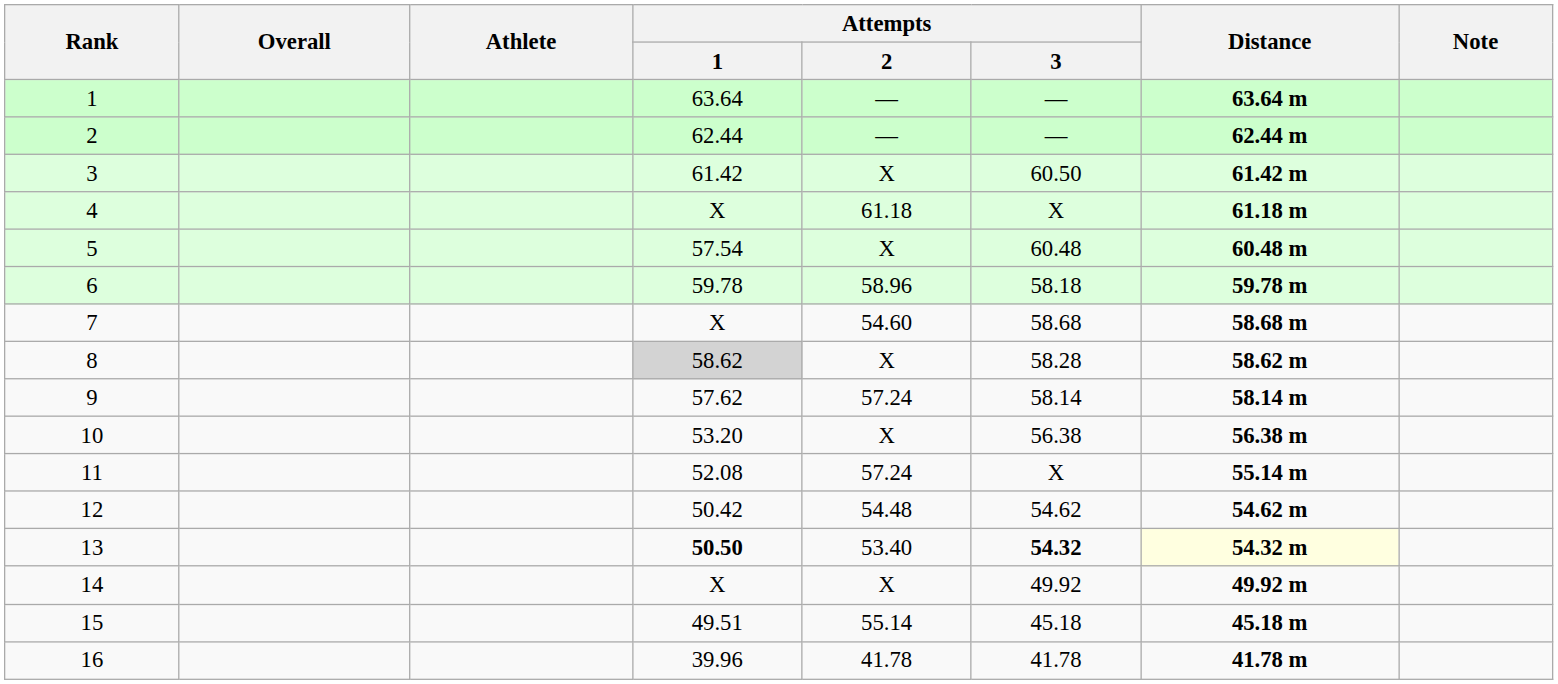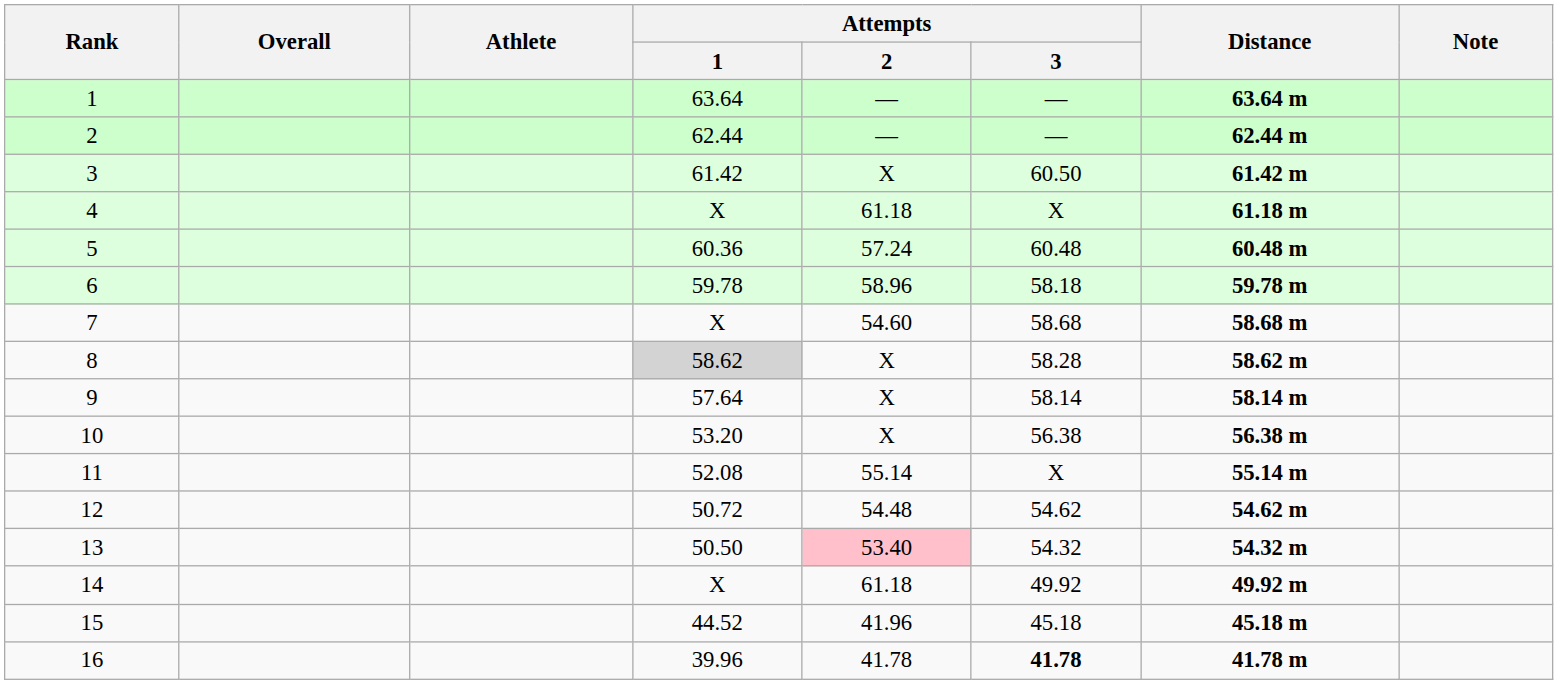5 | Attempts / 1: 57.54 -> 60.36
5 | Attempts / 2: X -> 57.24
9 | Attempts / 1: 57.62 -> 57.64
9 | Attempts / 2: 57.24 -> X
11 | Attempts / 2: 57.24 -> 55.14
12 | Attempts / 1: 50.42 -> 50.72
13 | Attempts / 1: bold -> normal
13 | Attempts / 2: no background -> pink background
13 | Attempts / 3: bold -> normal
13 | Distance: lightyellow background -> no background
14 | Attempts / 2: X -> 61.18
15 | Attempts / 1: 49.51 -> 44.52
15 | Attempts / 2: 55.14 -> 41.96
16 | Attempts / 3: normal -> bold
